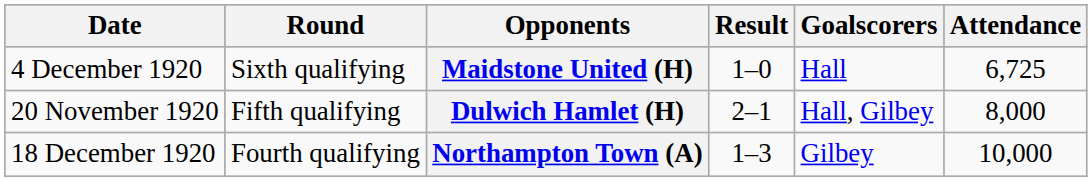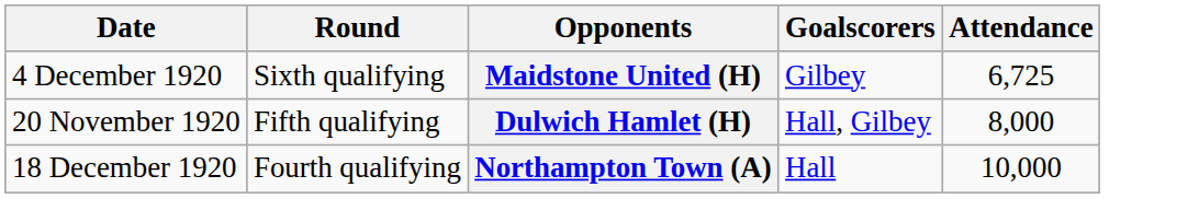- column: Result | 1–0 | 2–1 | 1–3
Maidstone United (H) | Goalscorers: Hall -> Gilbey
Northampton Town (A) | Goalscorers: Gilbey -> Hall
